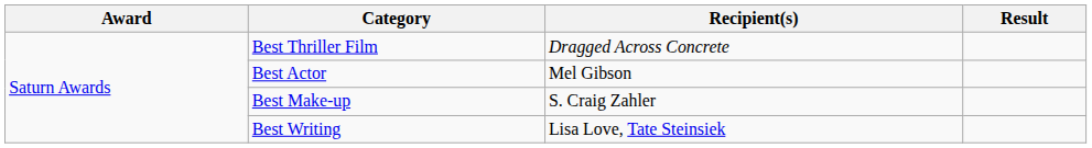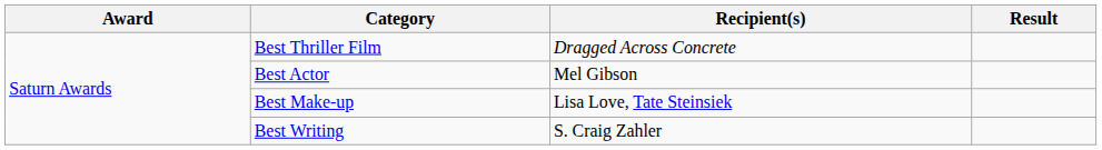Best Make-up | Recipient(s): S. Craig Zahler -> Lisa Love, Tate Steinsiek
Best Writing | Recipient(s): Lisa Love, Tate Steinsiek -> S. Craig Zahler
